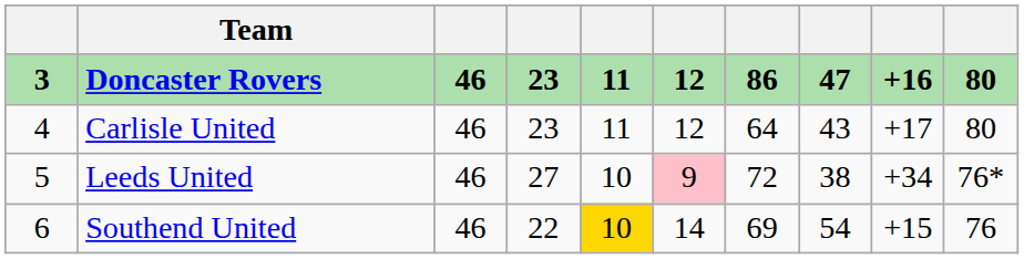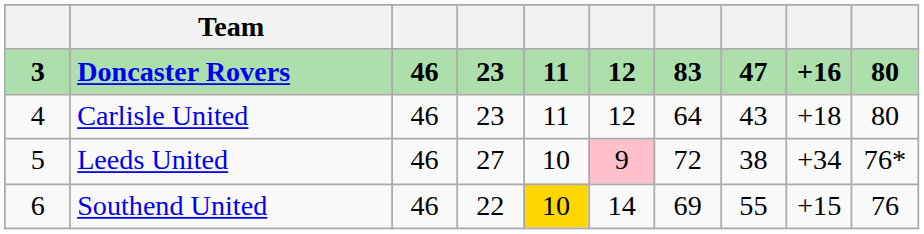Doncaster Rovers | column 7: 86 -> 83
Carlisle United | column 9: +17 -> +18
Southend United | column 8: 54 -> 55
